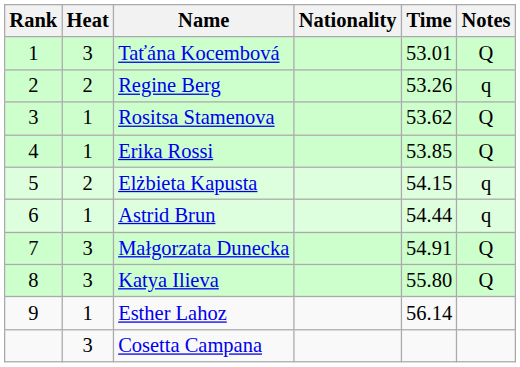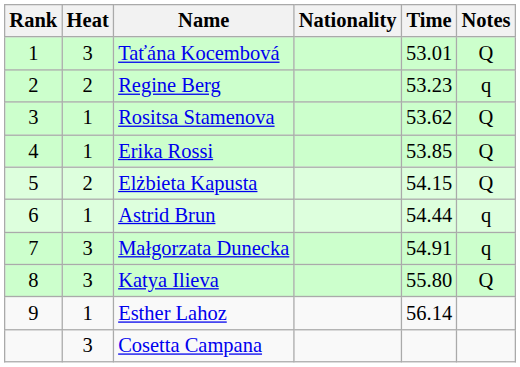Regine Berg | Time: 53.26 -> 53.23
Elżbieta Kapusta | Notes: q -> Q
Małgorzata Dunecka | Notes: Q -> q
